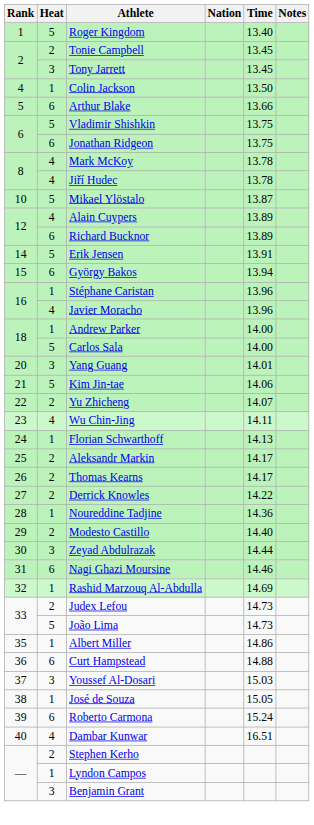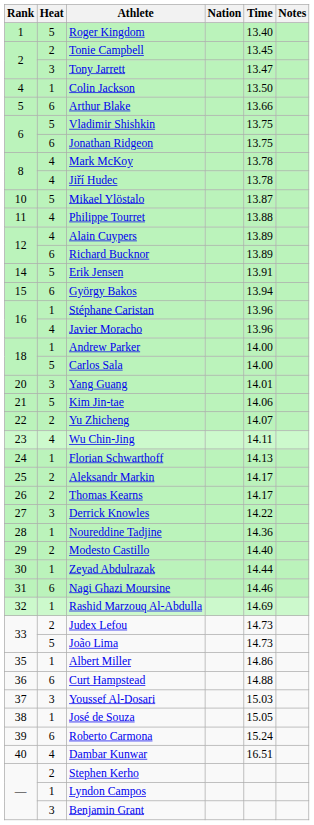Tony Jarrett | Time: 13.45 -> 13.47
+ row: 11 | 4 | Philippe Tourret | 13.88
Derrick Knowles | Heat: 2 -> 3
Zeyad Abdulrazak | Heat: 3 -> 1
